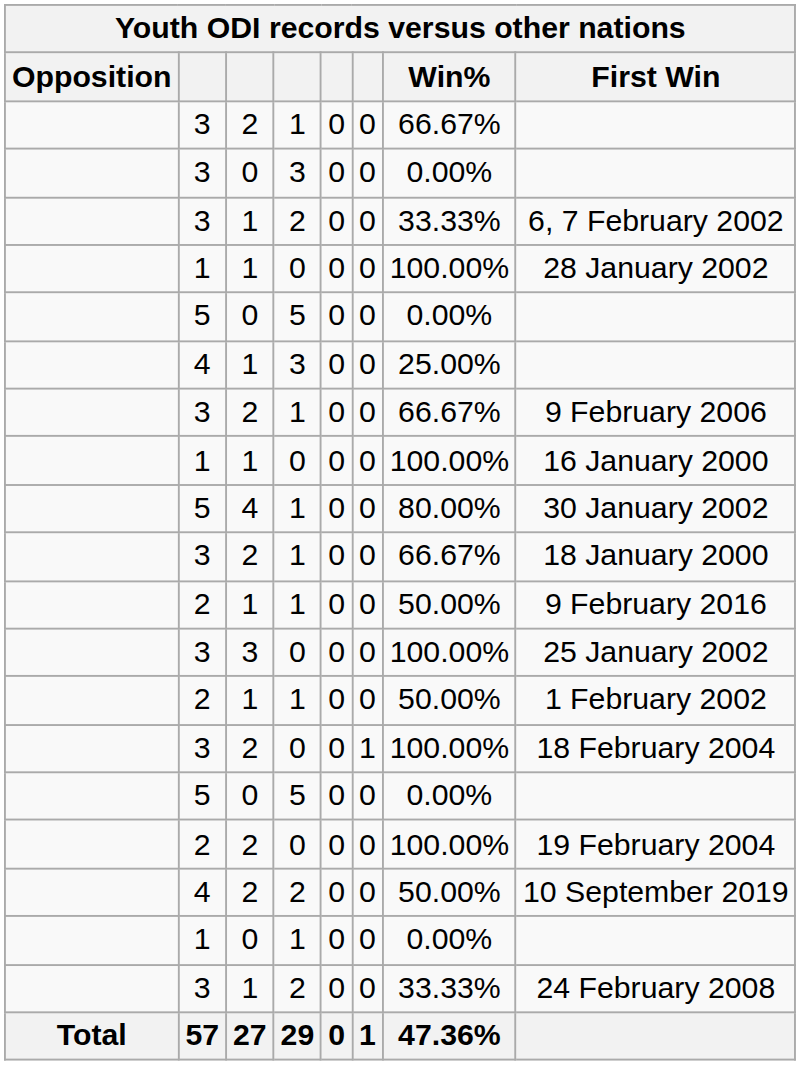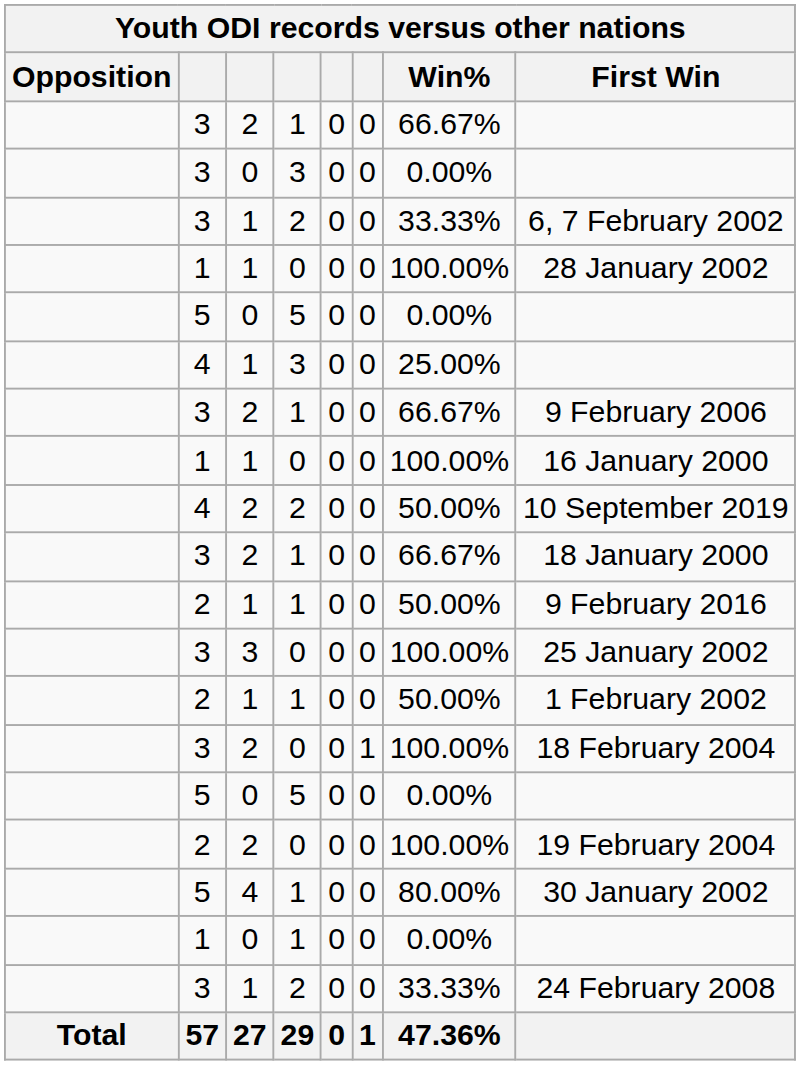rows swapped: 5 / 4 <-> 4 / 2
